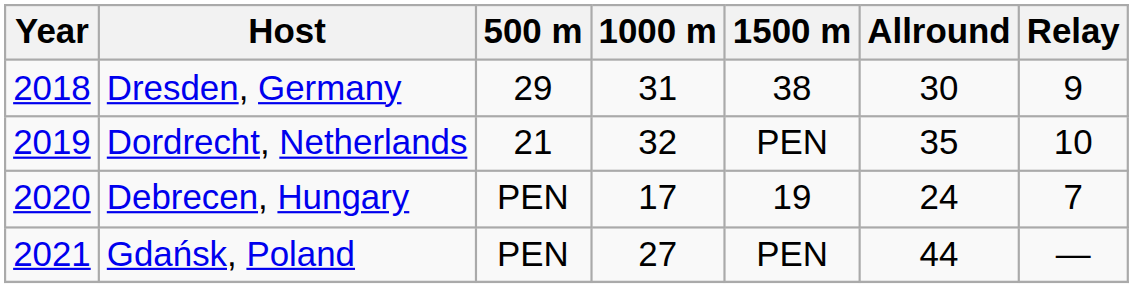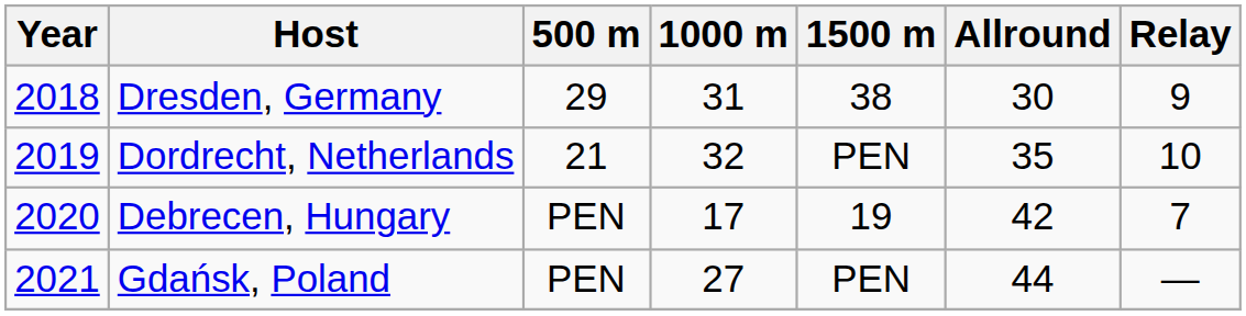Debrecen, Hungary | Allround: 24 -> 42
